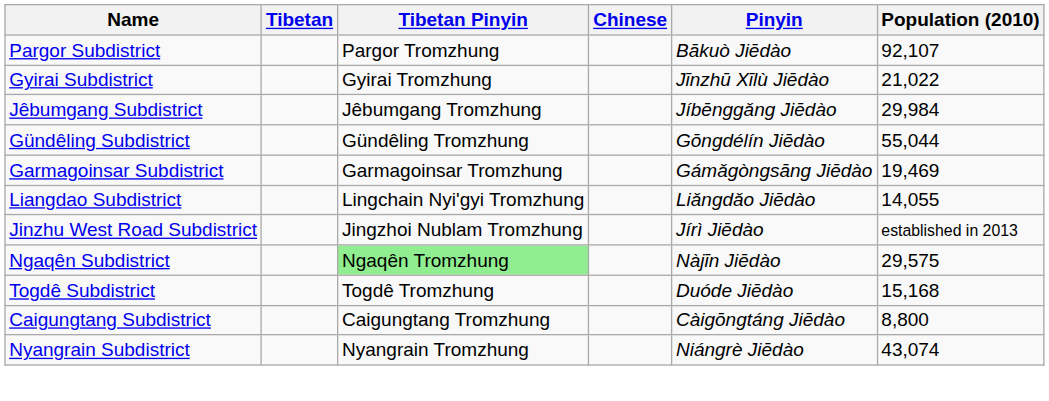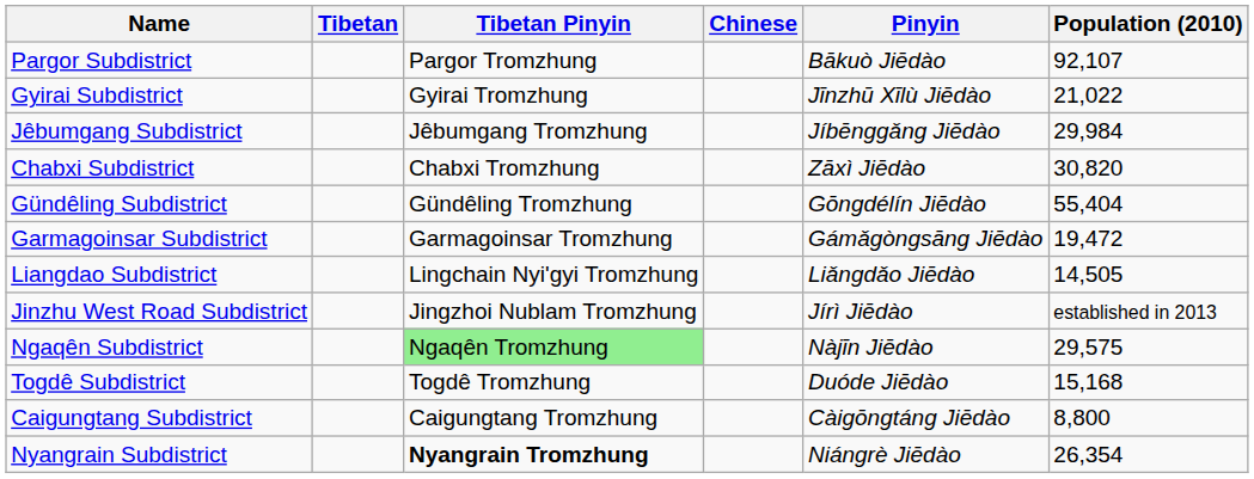+ row: Chabxi Subdistrict | Chabxi Tromzhung | Zāxì Jiēdào | 30,820
Gündêling Subdistrict | Population (2010): 55,044 -> 55,404
Garmagoinsar Subdistrict | Population (2010): 19,469 -> 19,472
Liangdao Subdistrict | Population (2010): 14,055 -> 14,505
Nyangrain Subdistrict | Tibetan Pinyin: normal -> bold
Nyangrain Subdistrict | Population (2010): 43,074 -> 26,354
